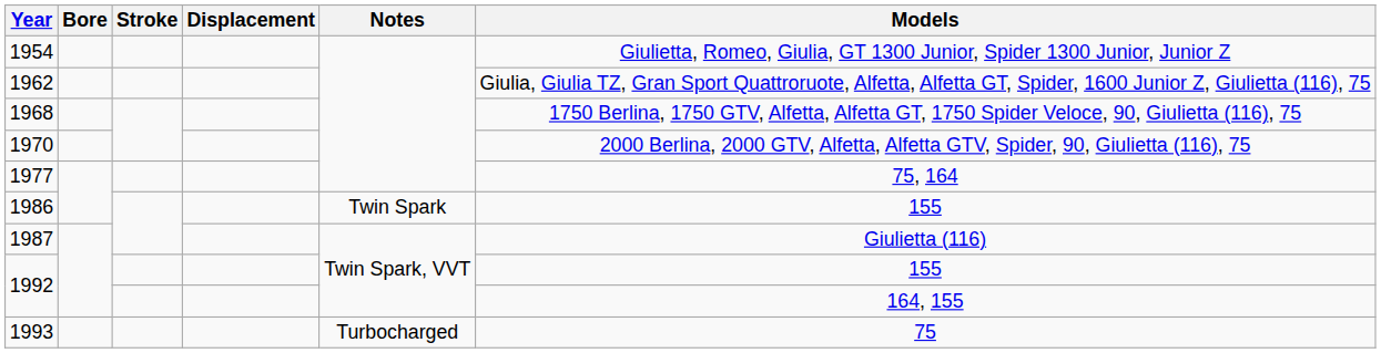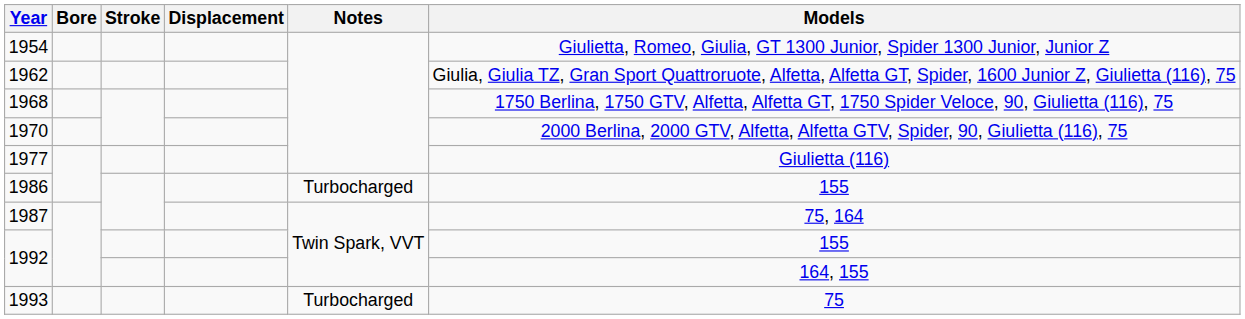1977 | Models: 75, 164 -> Giulietta (116)
1986 | Notes: Twin Spark -> Turbocharged
1987 | Models: Giulietta (116) -> 75, 164
